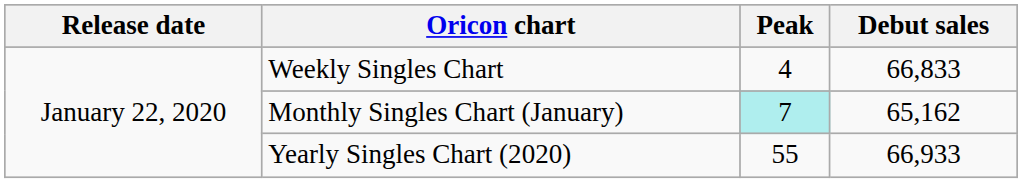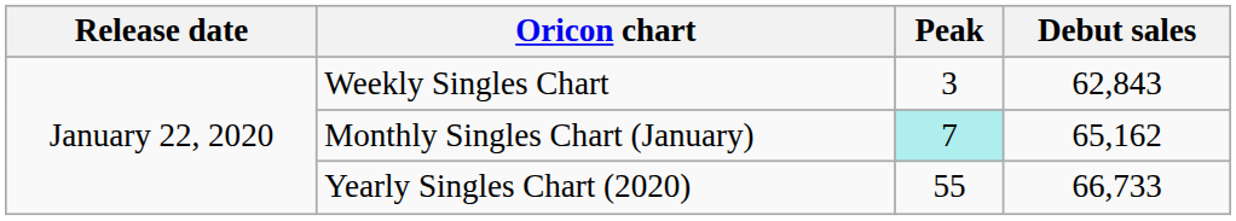Weekly Singles Chart | Peak: 4 -> 3
Weekly Singles Chart | Debut sales: 66,833 -> 62,843
Yearly Singles Chart (2020) | Debut sales: 66,933 -> 66,733
